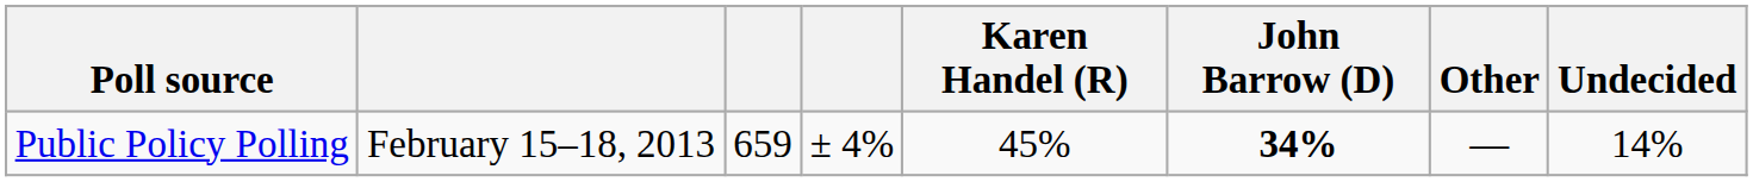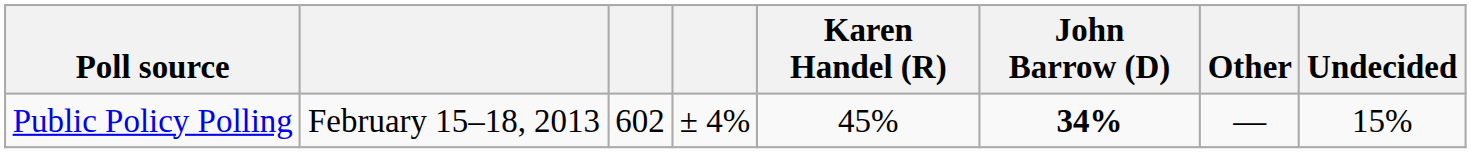Public Policy Polling | column 3: 659 -> 602
Public Policy Polling | Undecided: 14% -> 15%
